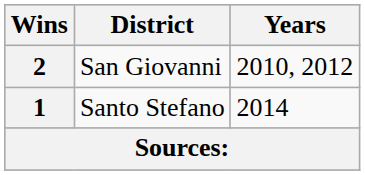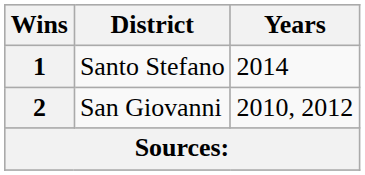rows swapped: 2 <-> 1
